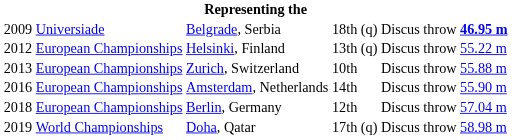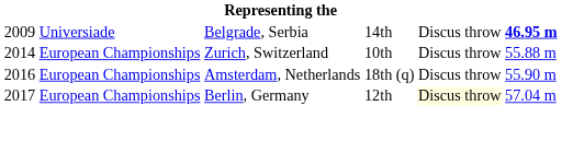Belgrade, Serbia | column 4: 18th (q) -> 14th
- row: 2012 | European Championships | Helsinki, Finland | 13th (q) | Discus throw | 55.22 m
Zurich, Switzerland | column 1: 2013 -> 2014
Amsterdam, Netherlands | column 4: 14th -> 18th (q)
Berlin, Germany | column 1: 2018 -> 2017
Berlin, Germany | column 5: no background -> lightyellow background
- row: 2019 | World Championships | Doha, Qatar | 17th (q) | Discus throw | 58.98 m
